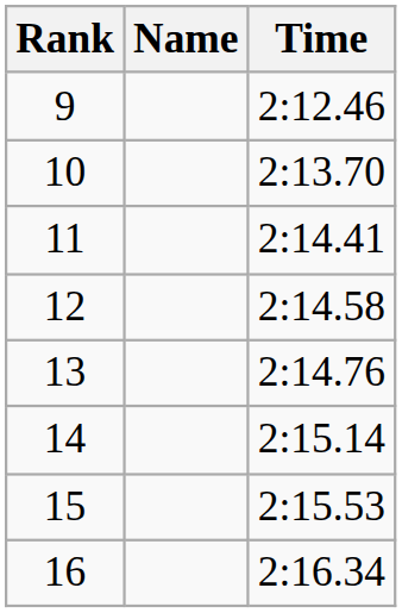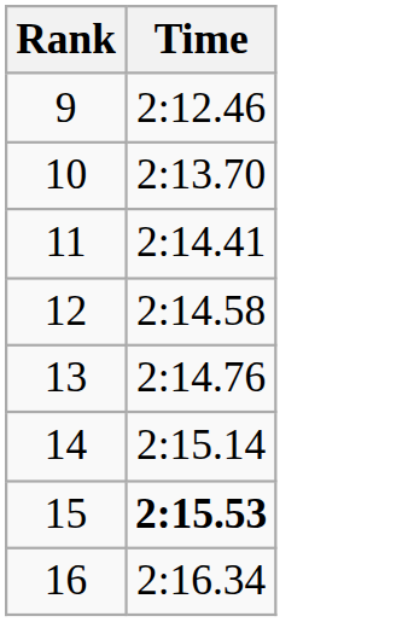- column: Name
15 | Time: normal -> bold
